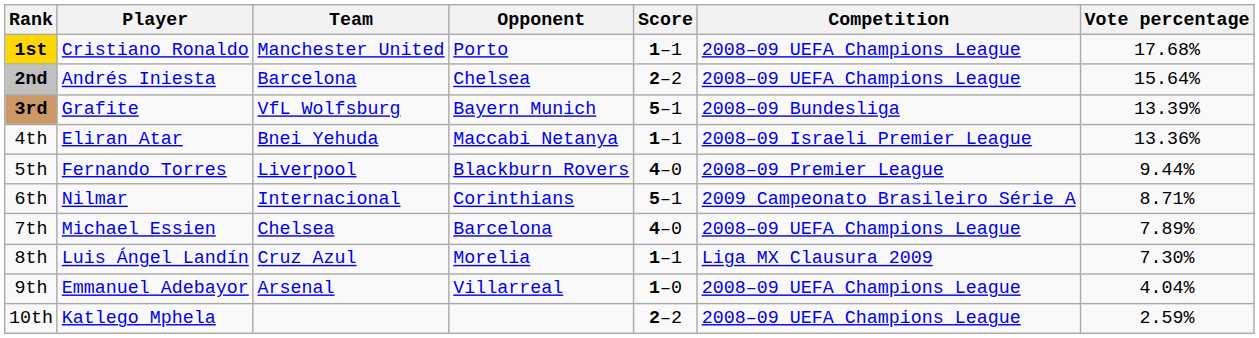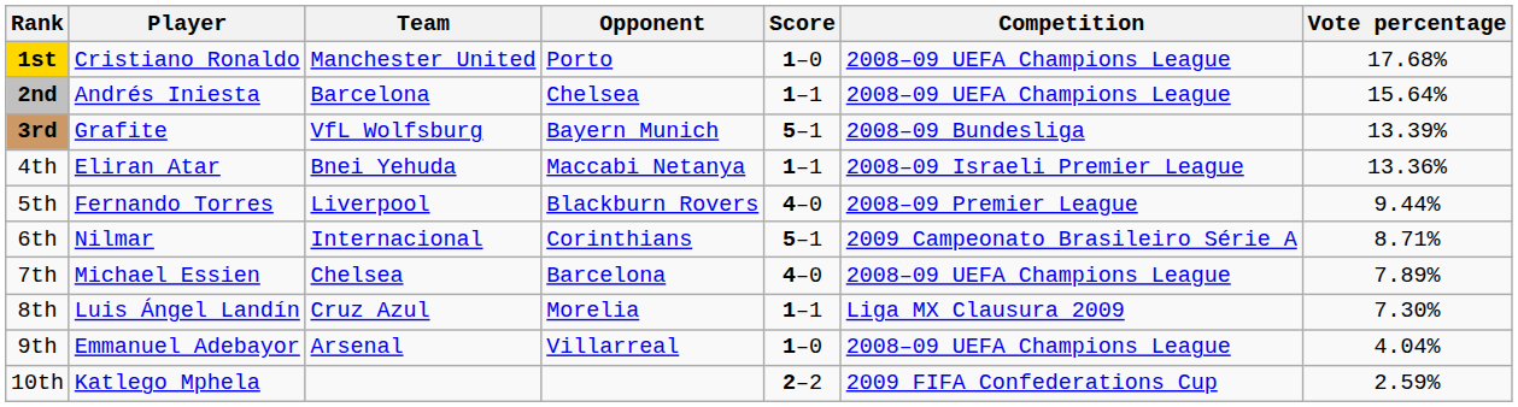1st | Score: 1–1 -> 1–0
2nd | Score: 2–2 -> 1–1
10th | Competition: 2008–09 UEFA Champions League -> 2009 FIFA Confederations Cup
